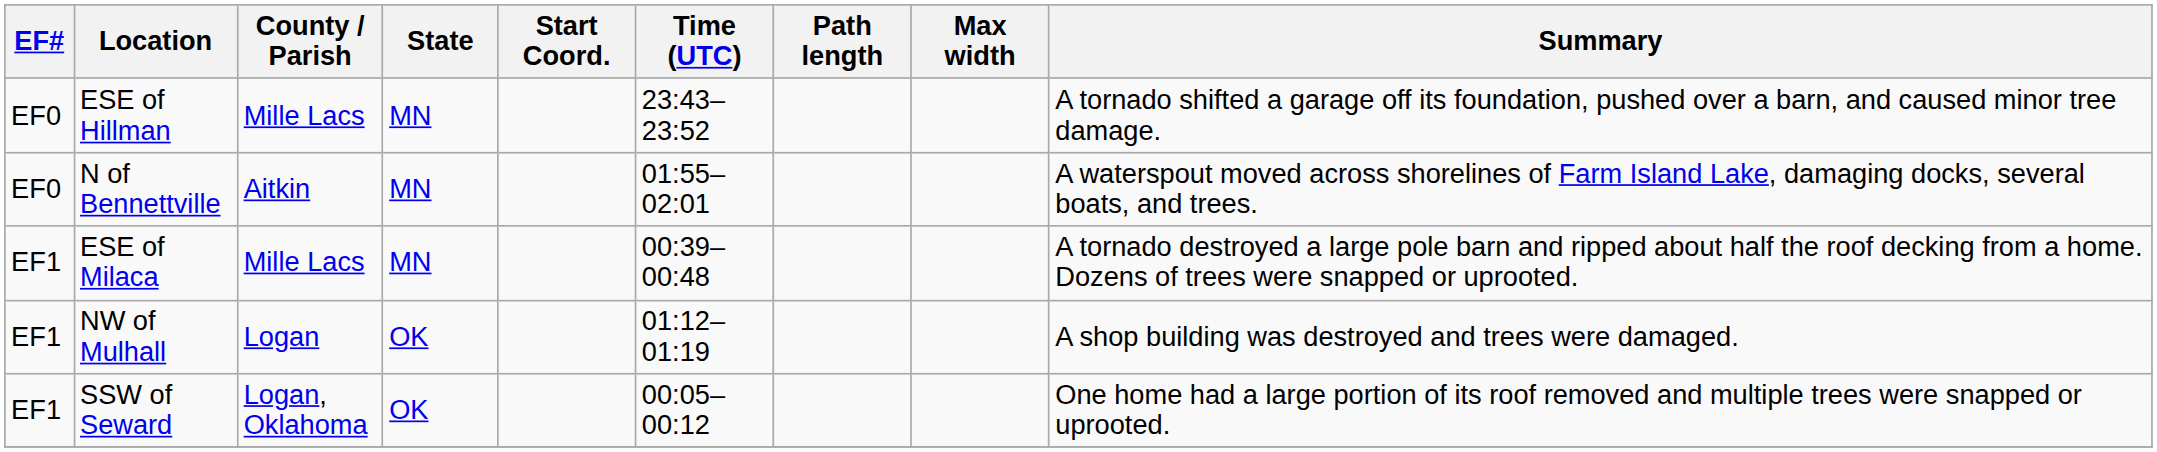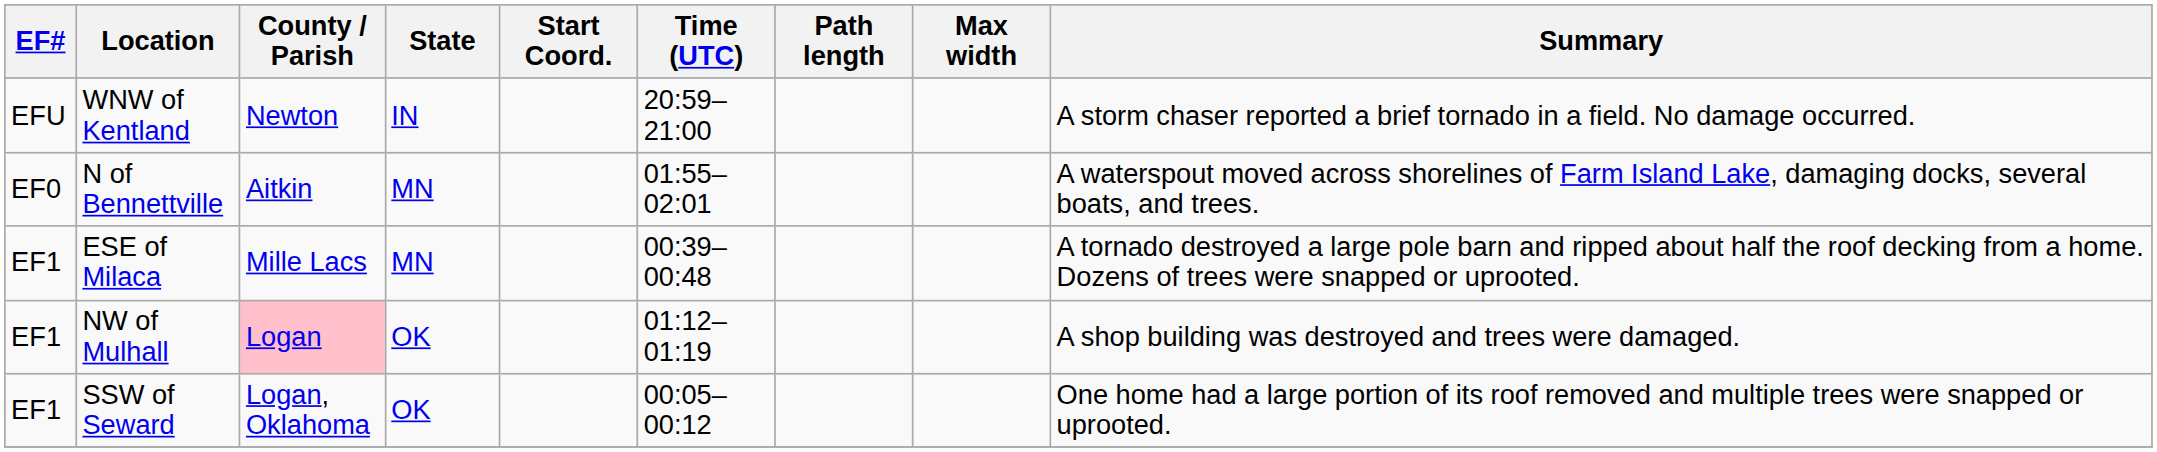+ row: EFU | WNW of Kentland | Newton | IN | 20:59–21:00 | A storm chaser reported a brief tornado in a field. No damage occurred.
- row: EF0 | ESE of Hillman | Mille Lacs | MN | 23:43–23:52 | A tornado shifted a garage off its foundation, pushed over a barn, and caused minor tree damage.
NW of Mulhall | County / Parish: no background -> pink background
